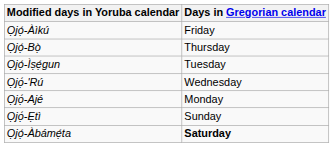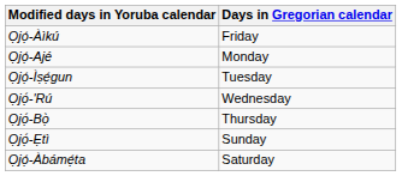rows swapped: Ọjọ́-Ajé <-> Ọjọ́-Bọ̀
Ọjọ́-Àbámẹ́ta | Days in Gregorian calendar: bold -> normal
